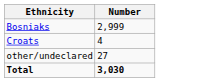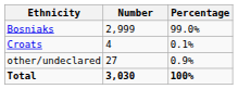+ column: Percentage | 99.0% | 0.1% | 0.9% | 100%
